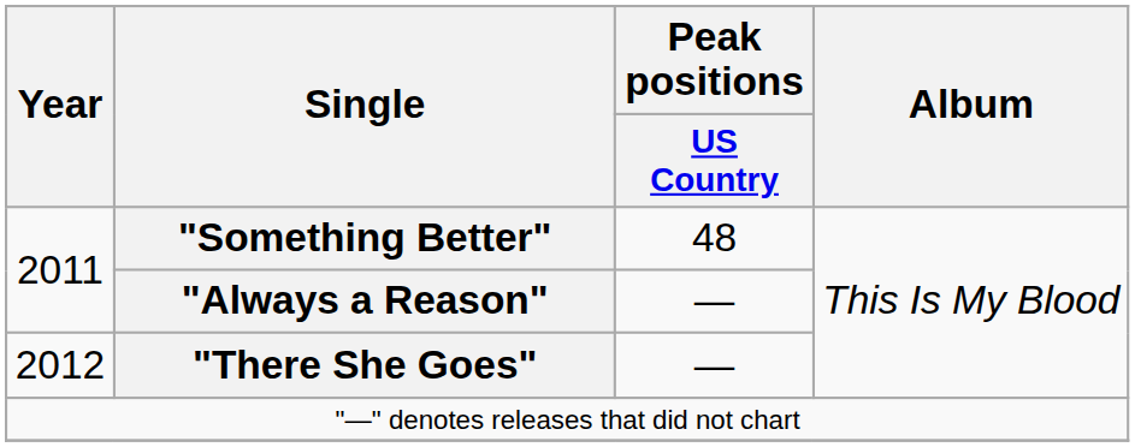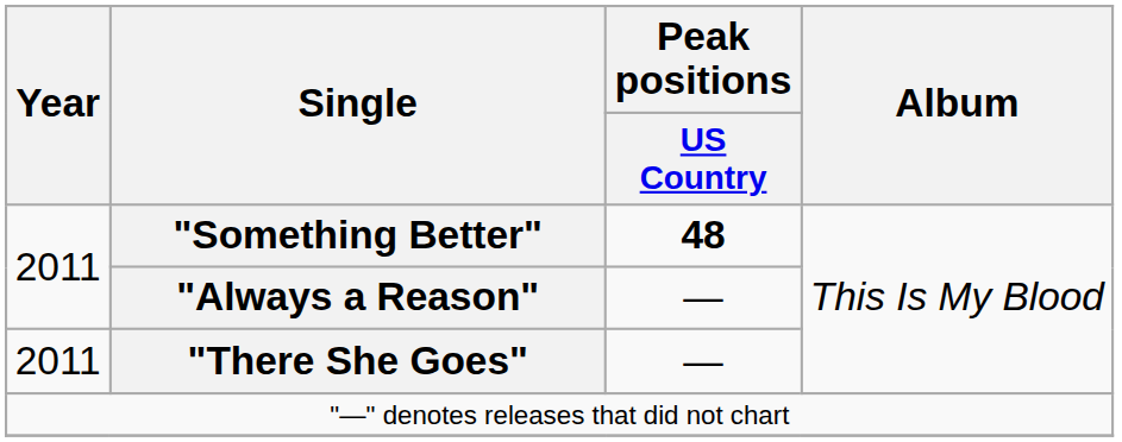"Something Better" | Peak positions / US Country: normal -> bold
"There She Goes" | Year: 2012 -> 2011
